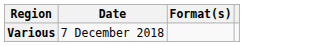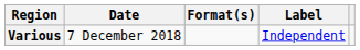+ column: Label | Independent
